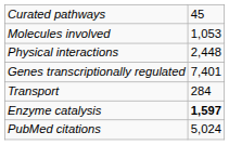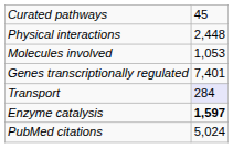rows swapped: Molecules involved <-> Physical interactions
Transport | column 2: no background -> lavender background
